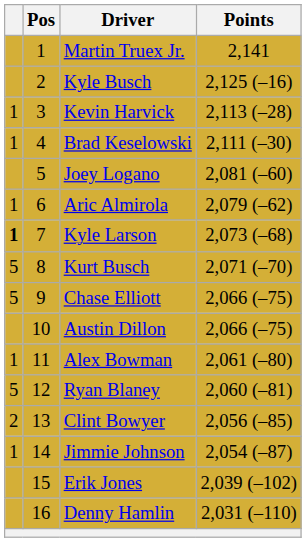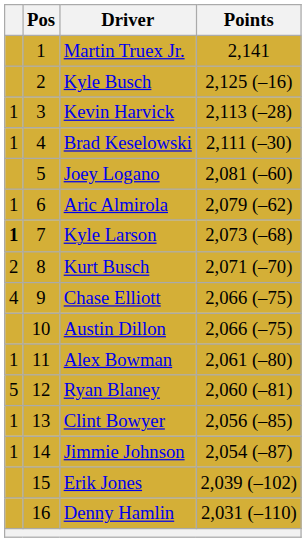Kurt Busch | column 1: 5 -> 2
Chase Elliott | column 1: 5 -> 4
Clint Bowyer | column 1: 2 -> 1
